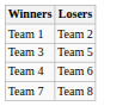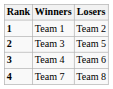+ column: Rank | 1 | 2 | 3 | 4
